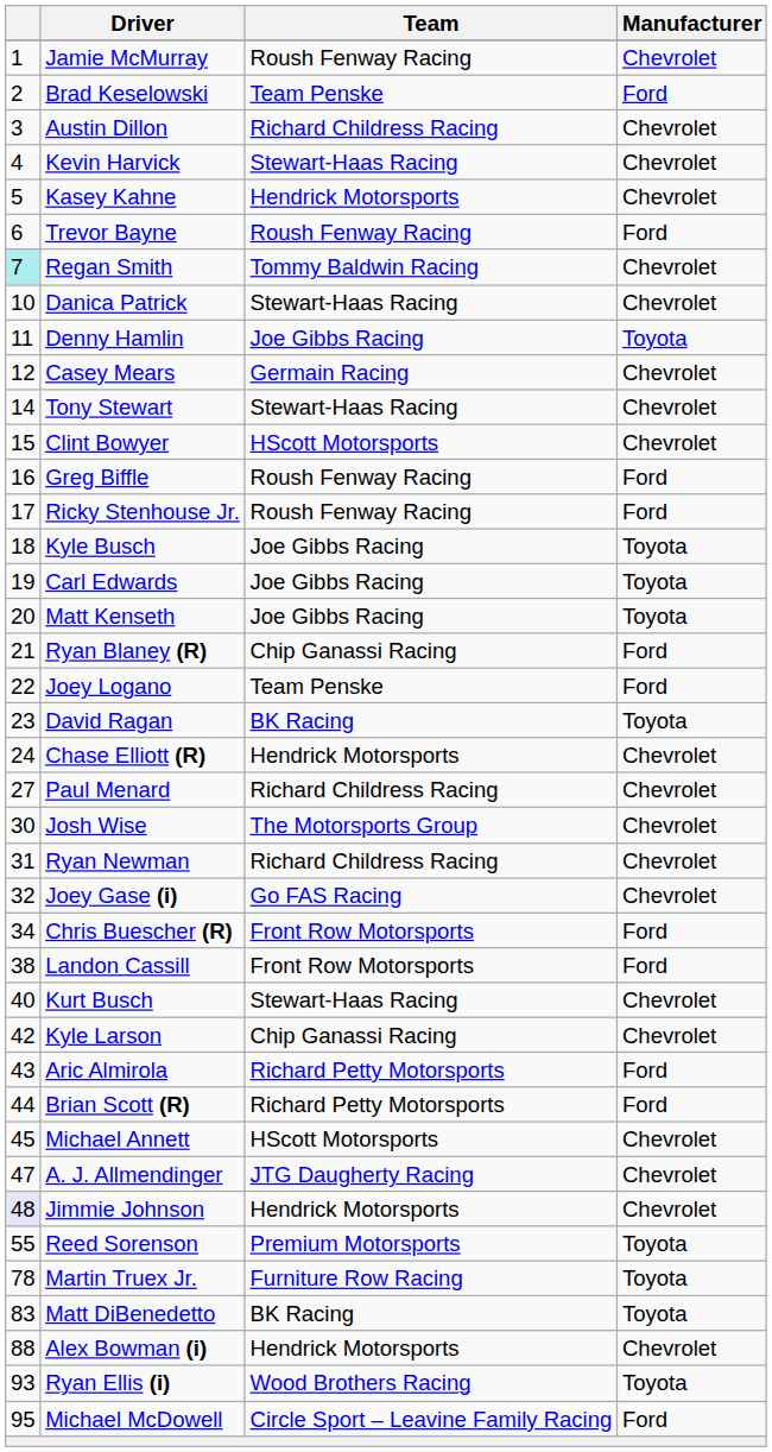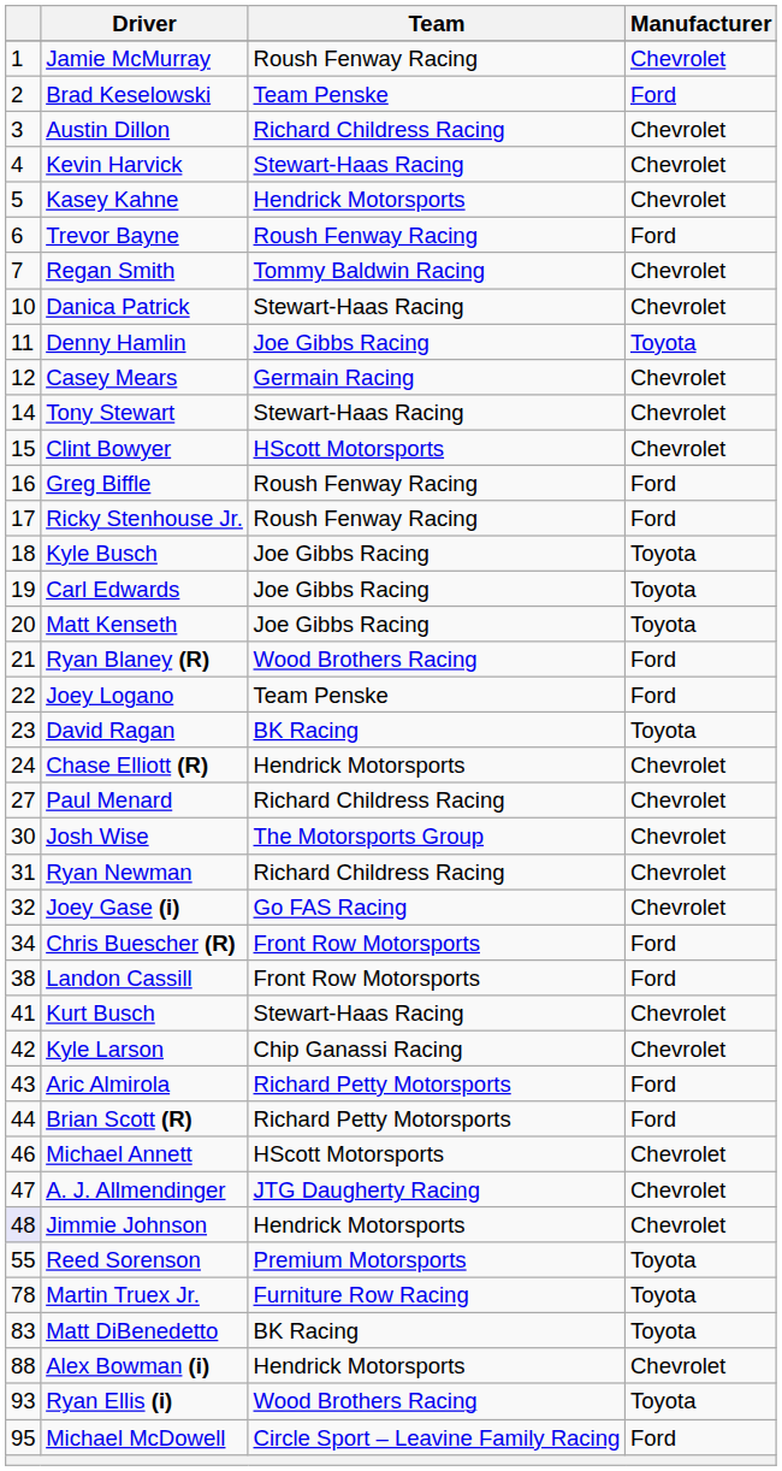Regan Smith | column 1: paleturquoise background -> no background
Ryan Blaney (R) | Team: Chip Ganassi Racing -> Wood Brothers Racing
Kurt Busch | column 1: 40 -> 41
Michael Annett | column 1: 45 -> 46
